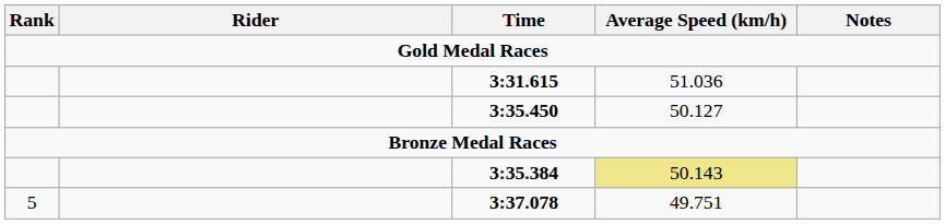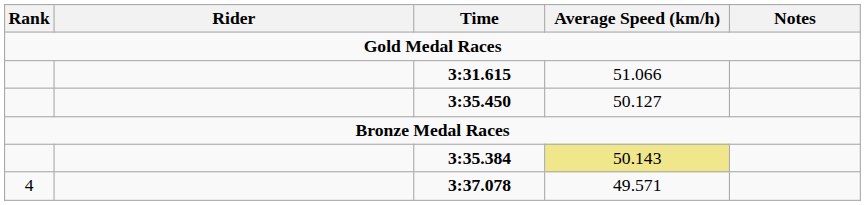3:31.615 | Average Speed (km/h): 51.036 -> 51.066
3:37.078 | Rank: 5 -> 4
3:37.078 | Average Speed (km/h): 49.751 -> 49.571
